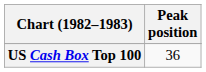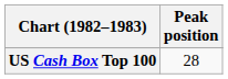US Cash Box Top 100 | Peak position: 36 -> 28
